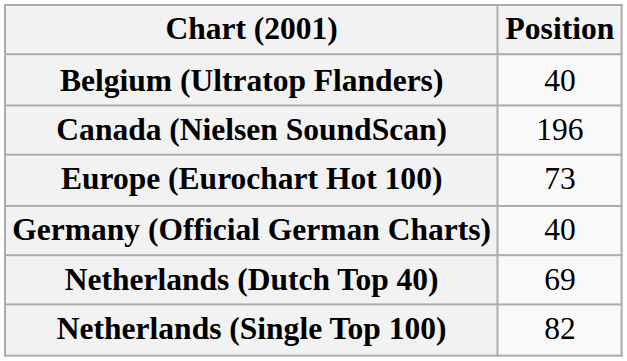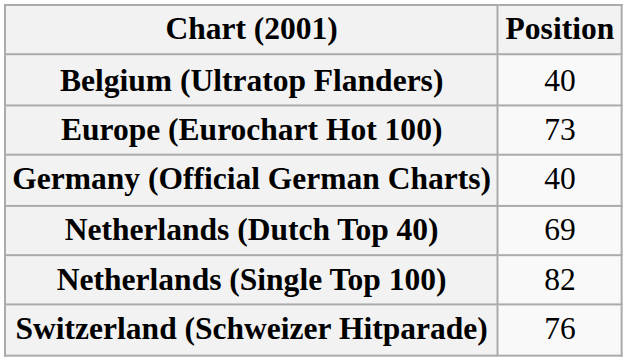- row: Canada (Nielsen SoundScan) | 196
+ row: Switzerland (Schweizer Hitparade) | 76
